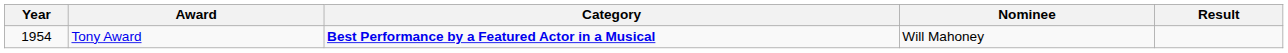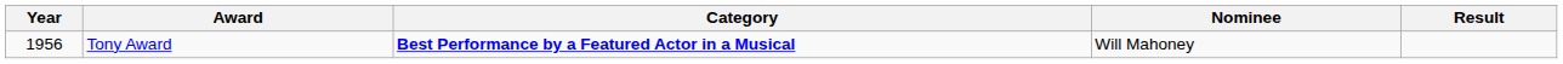Tony Award | Year: 1954 -> 1956
